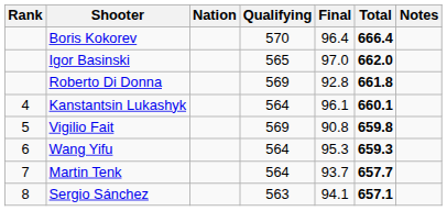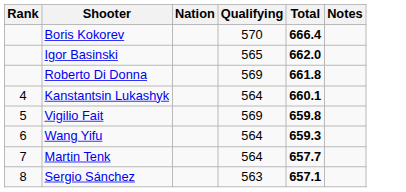- column: Final | 96.4 | 97.0 | 92.8 | 96.1 | 90.8 | 95.3 | 93.7 | 94.1
